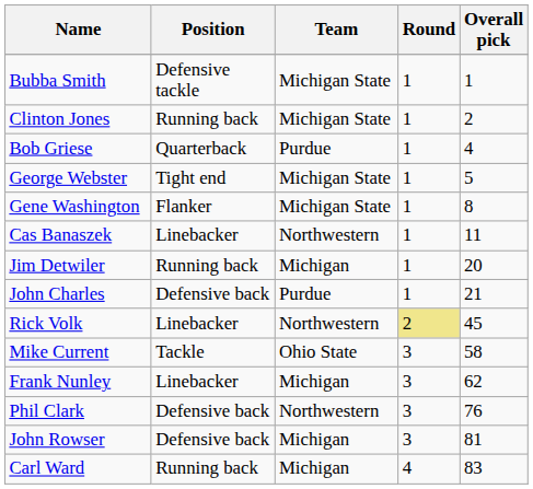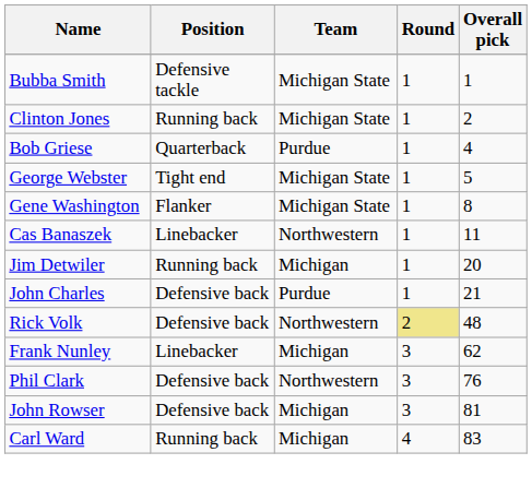Rick Volk | Position: Linebacker -> Defensive back
Rick Volk | Overall pick: 45 -> 48
- row: Mike Current | Tackle | Ohio State | 3 | 58
